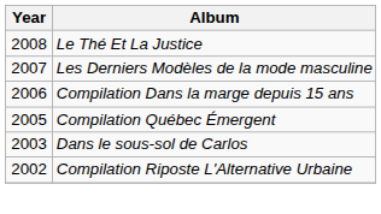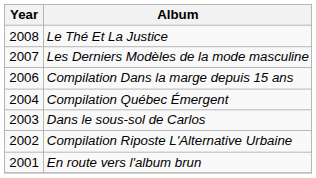Compilation Québec Émergent | Year: 2005 -> 2004
+ row: 2001 | En route vers l'album brun
